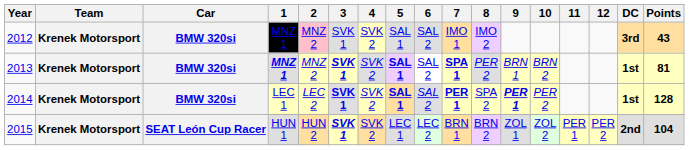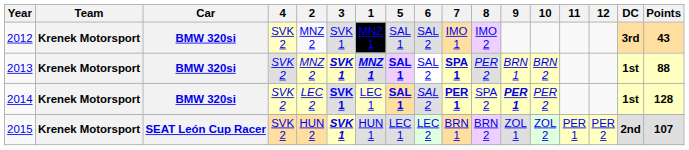columns swapped: 1 <-> 4
2012 | 2: pink background -> no background
2013 | Points: 81 -> 88
2015 | Points: 104 -> 107
